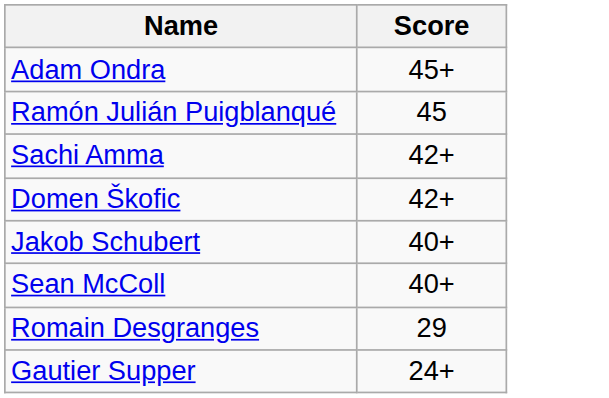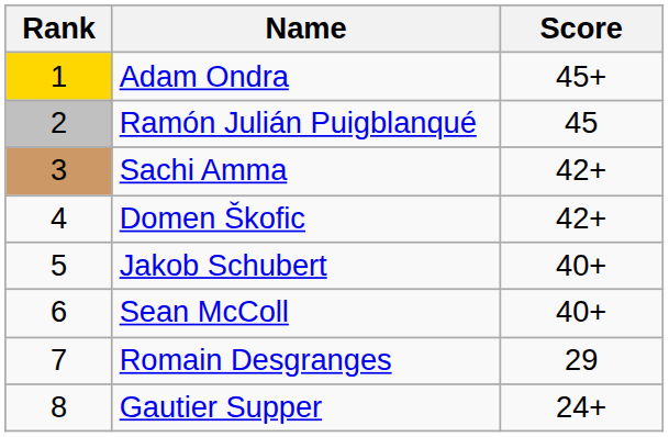+ column: Rank | 1 | 2 | 3 | 4 | 5 | 6 | 7 | 8
